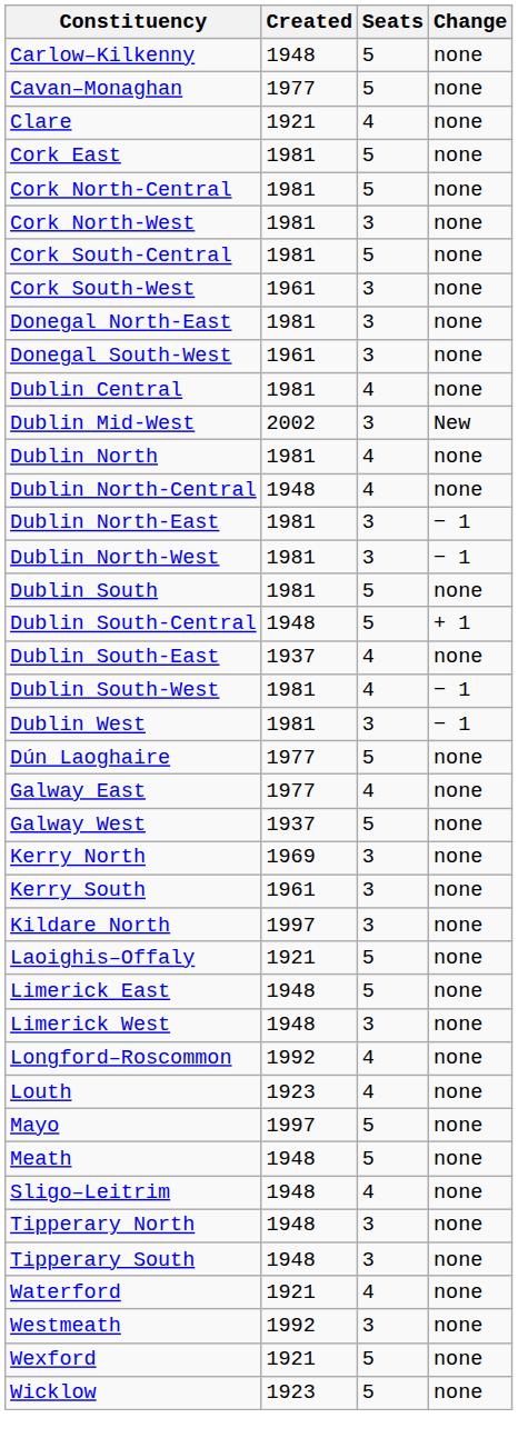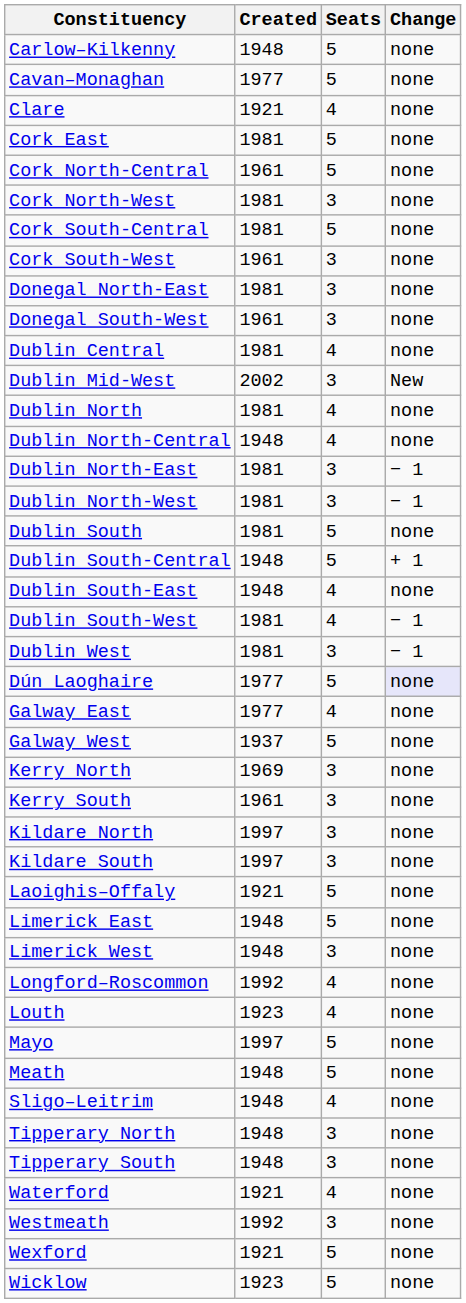Cork North-Central | Created: 1981 -> 1961
Dublin South-East | Created: 1937 -> 1948
Dún Laoghaire | Change: no background -> lavender background
+ row: Kildare South | 1997 | 3 | none
